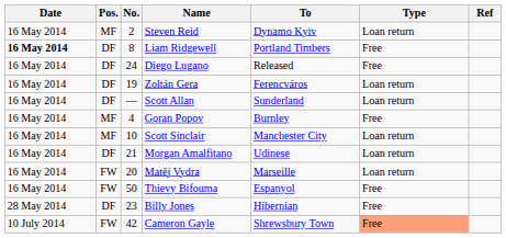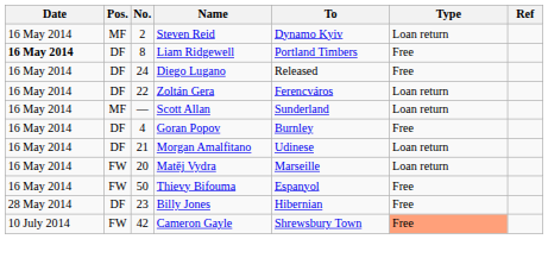Zoltán Gera | No.: 19 -> 22
Scott Allan | Pos.: DF -> MF
Goran Popov | Pos.: MF -> DF
- row: 16 May 2014 | MF | 10 | Scott Sinclair | Manchester City | Loan return
